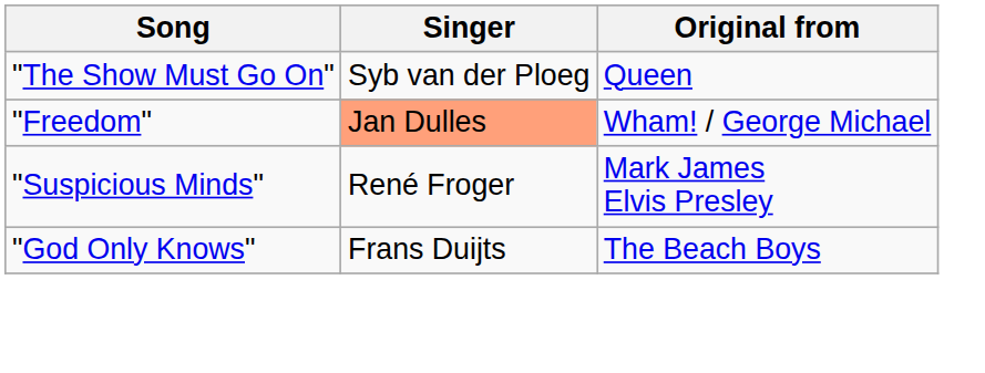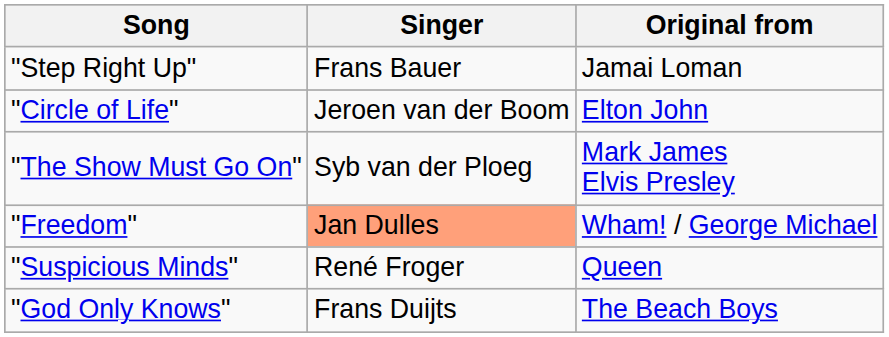+ row: "Step Right Up" | Frans Bauer | Jamai Loman
+ row: "Circle of Life" | Jeroen van der Boom | Elton John
"The Show Must Go On" | Original from: Queen -> Mark James Elvis Presley
"Suspicious Minds" | Original from: Mark James Elvis Presley -> Queen
